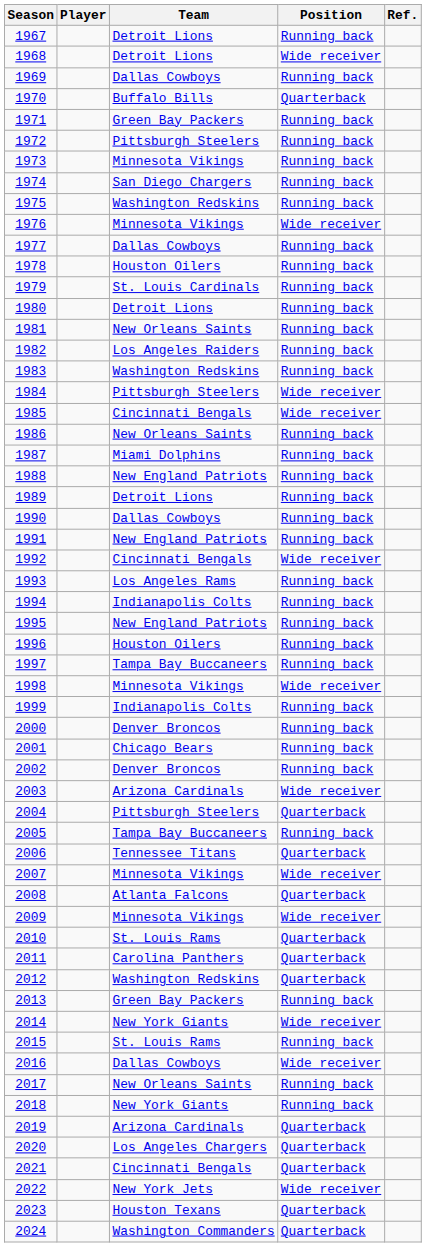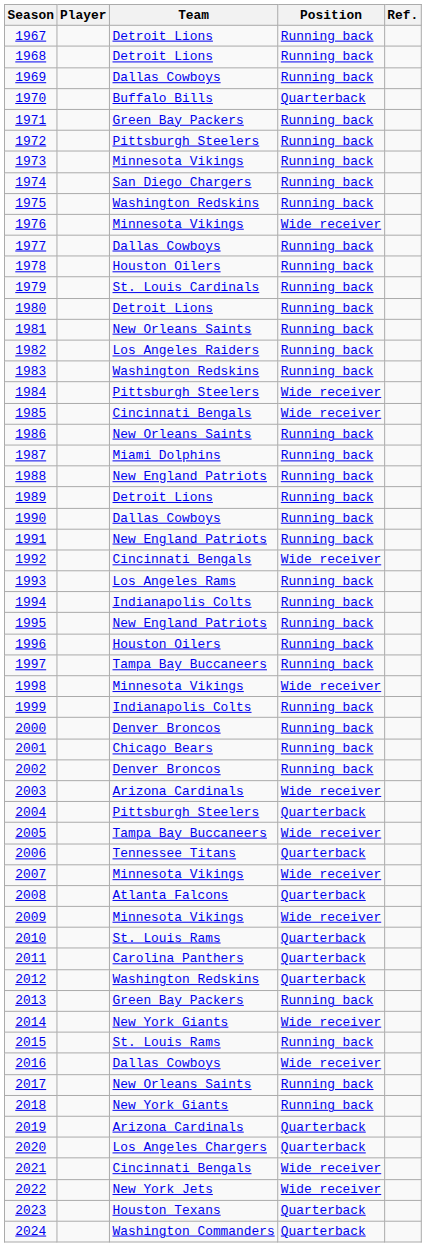1968 | Position: Wide receiver -> Running back
2005 | Position: Running back -> Wide receiver
2021 | Position: Quarterback -> Wide receiver
